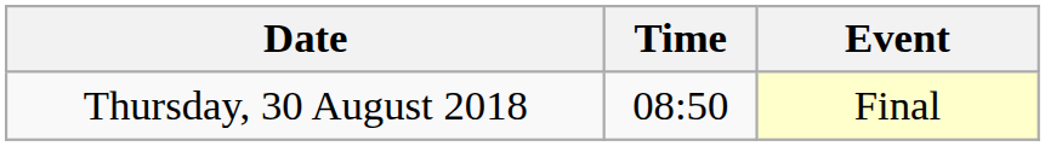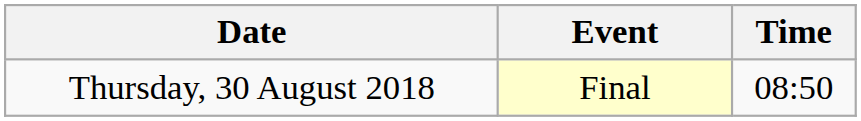columns swapped: Time <-> Event
